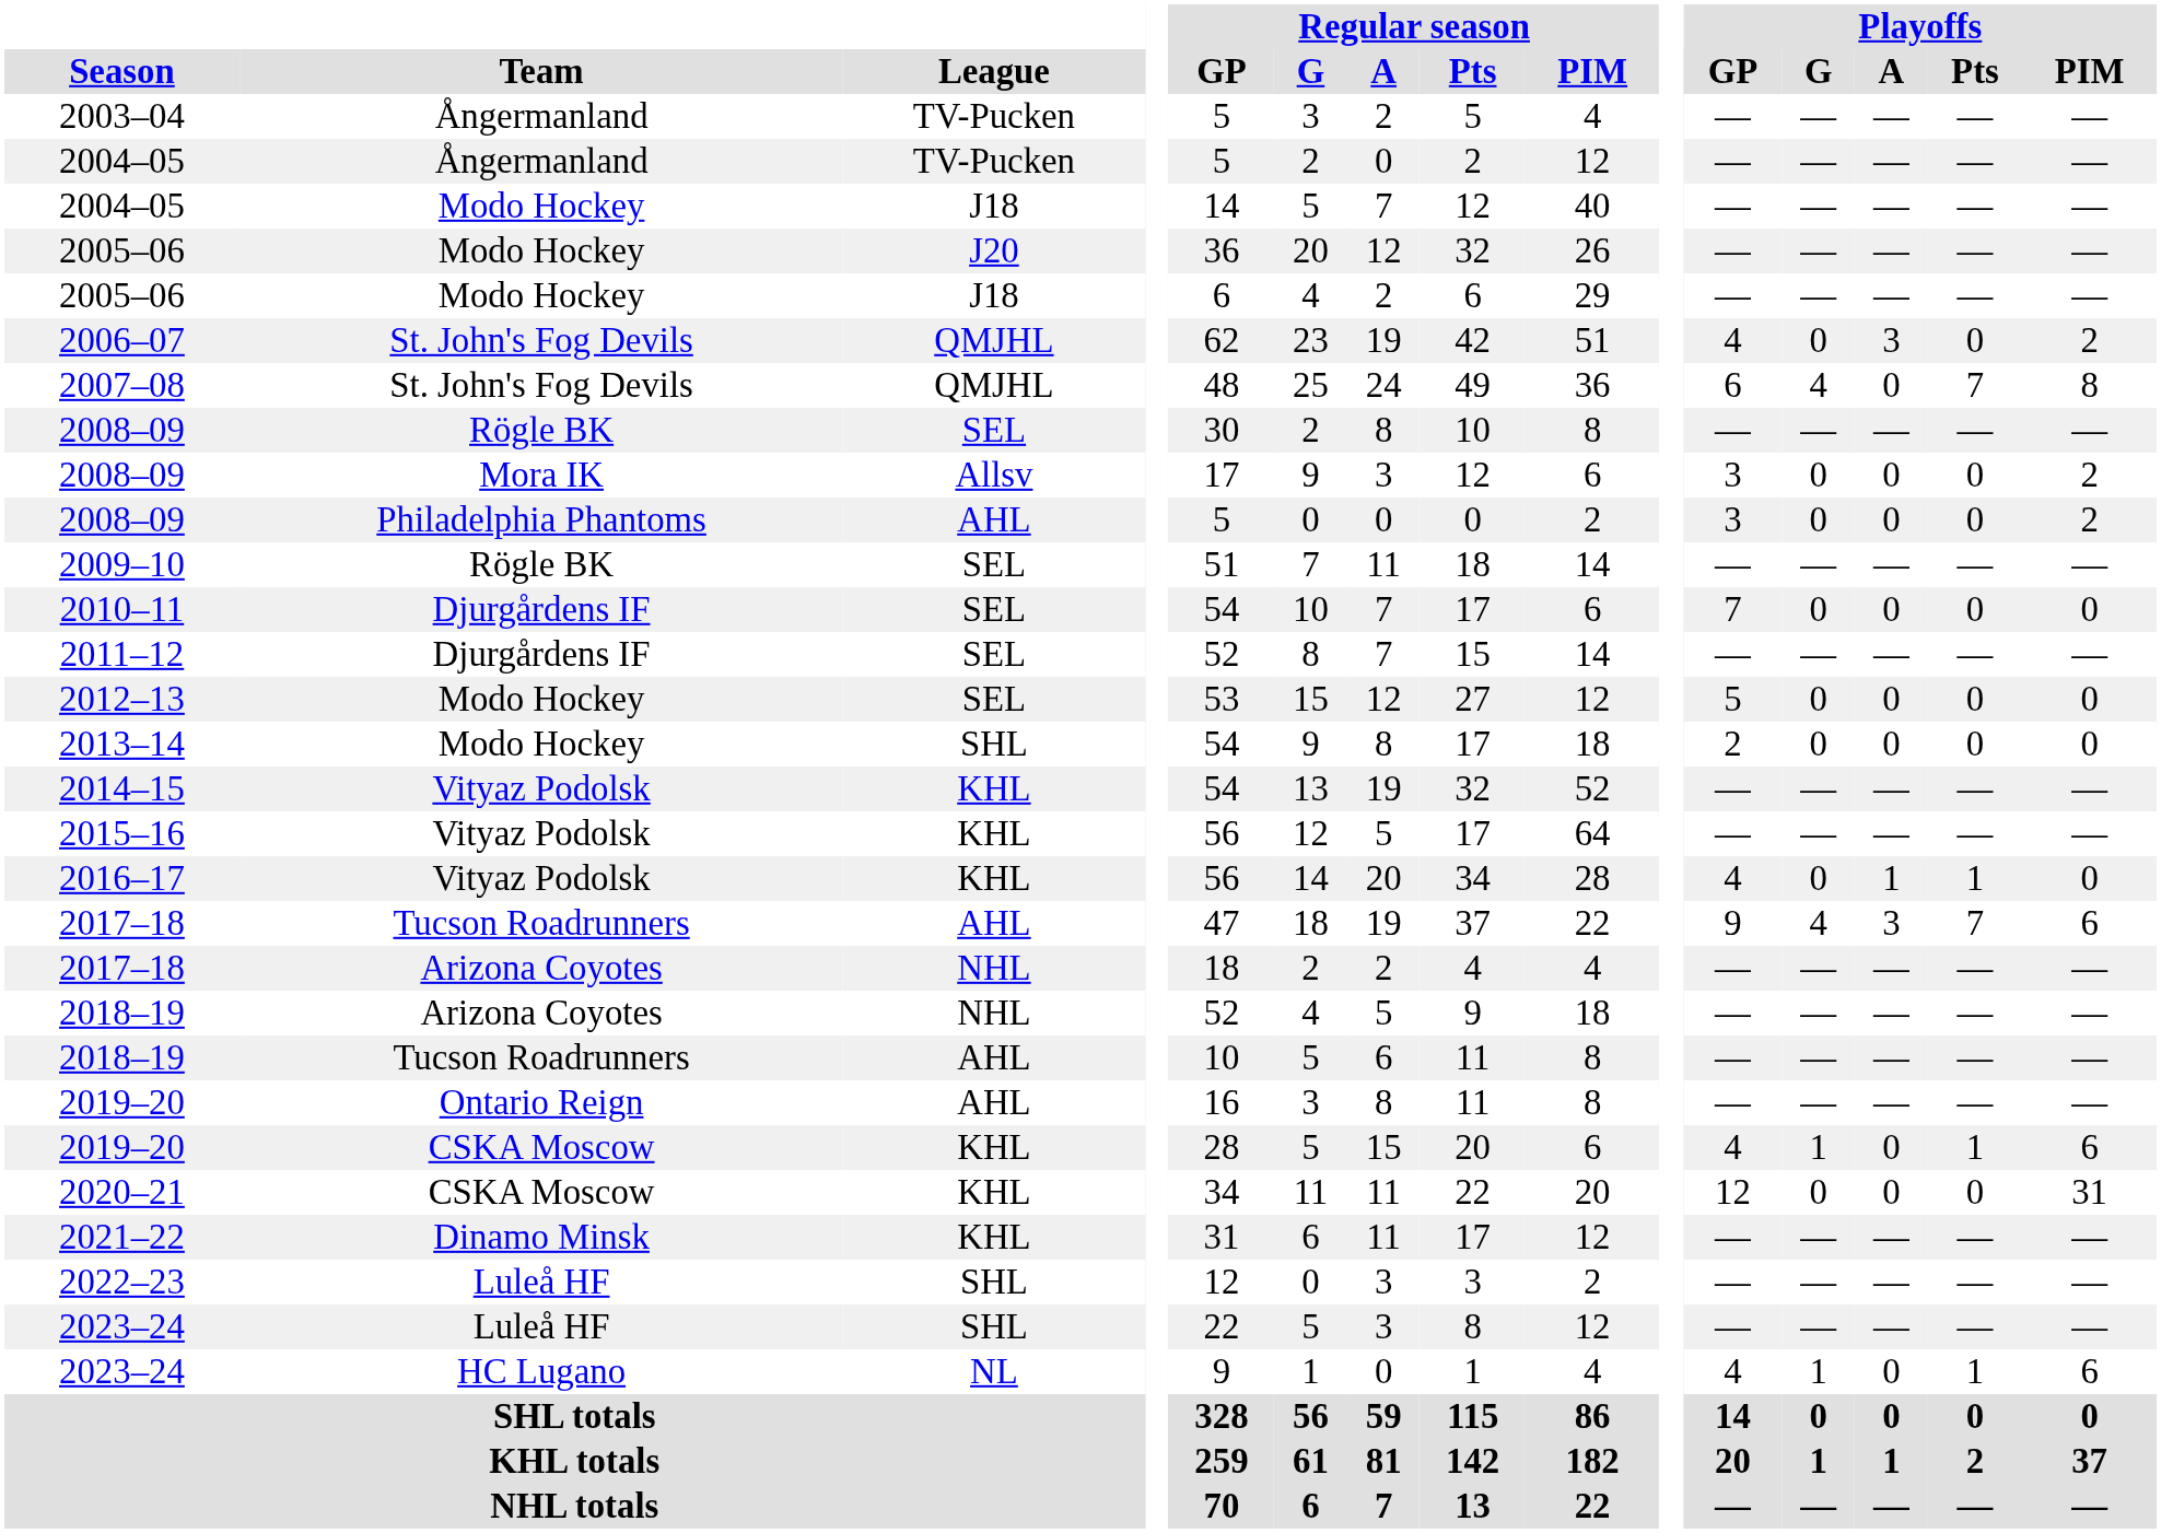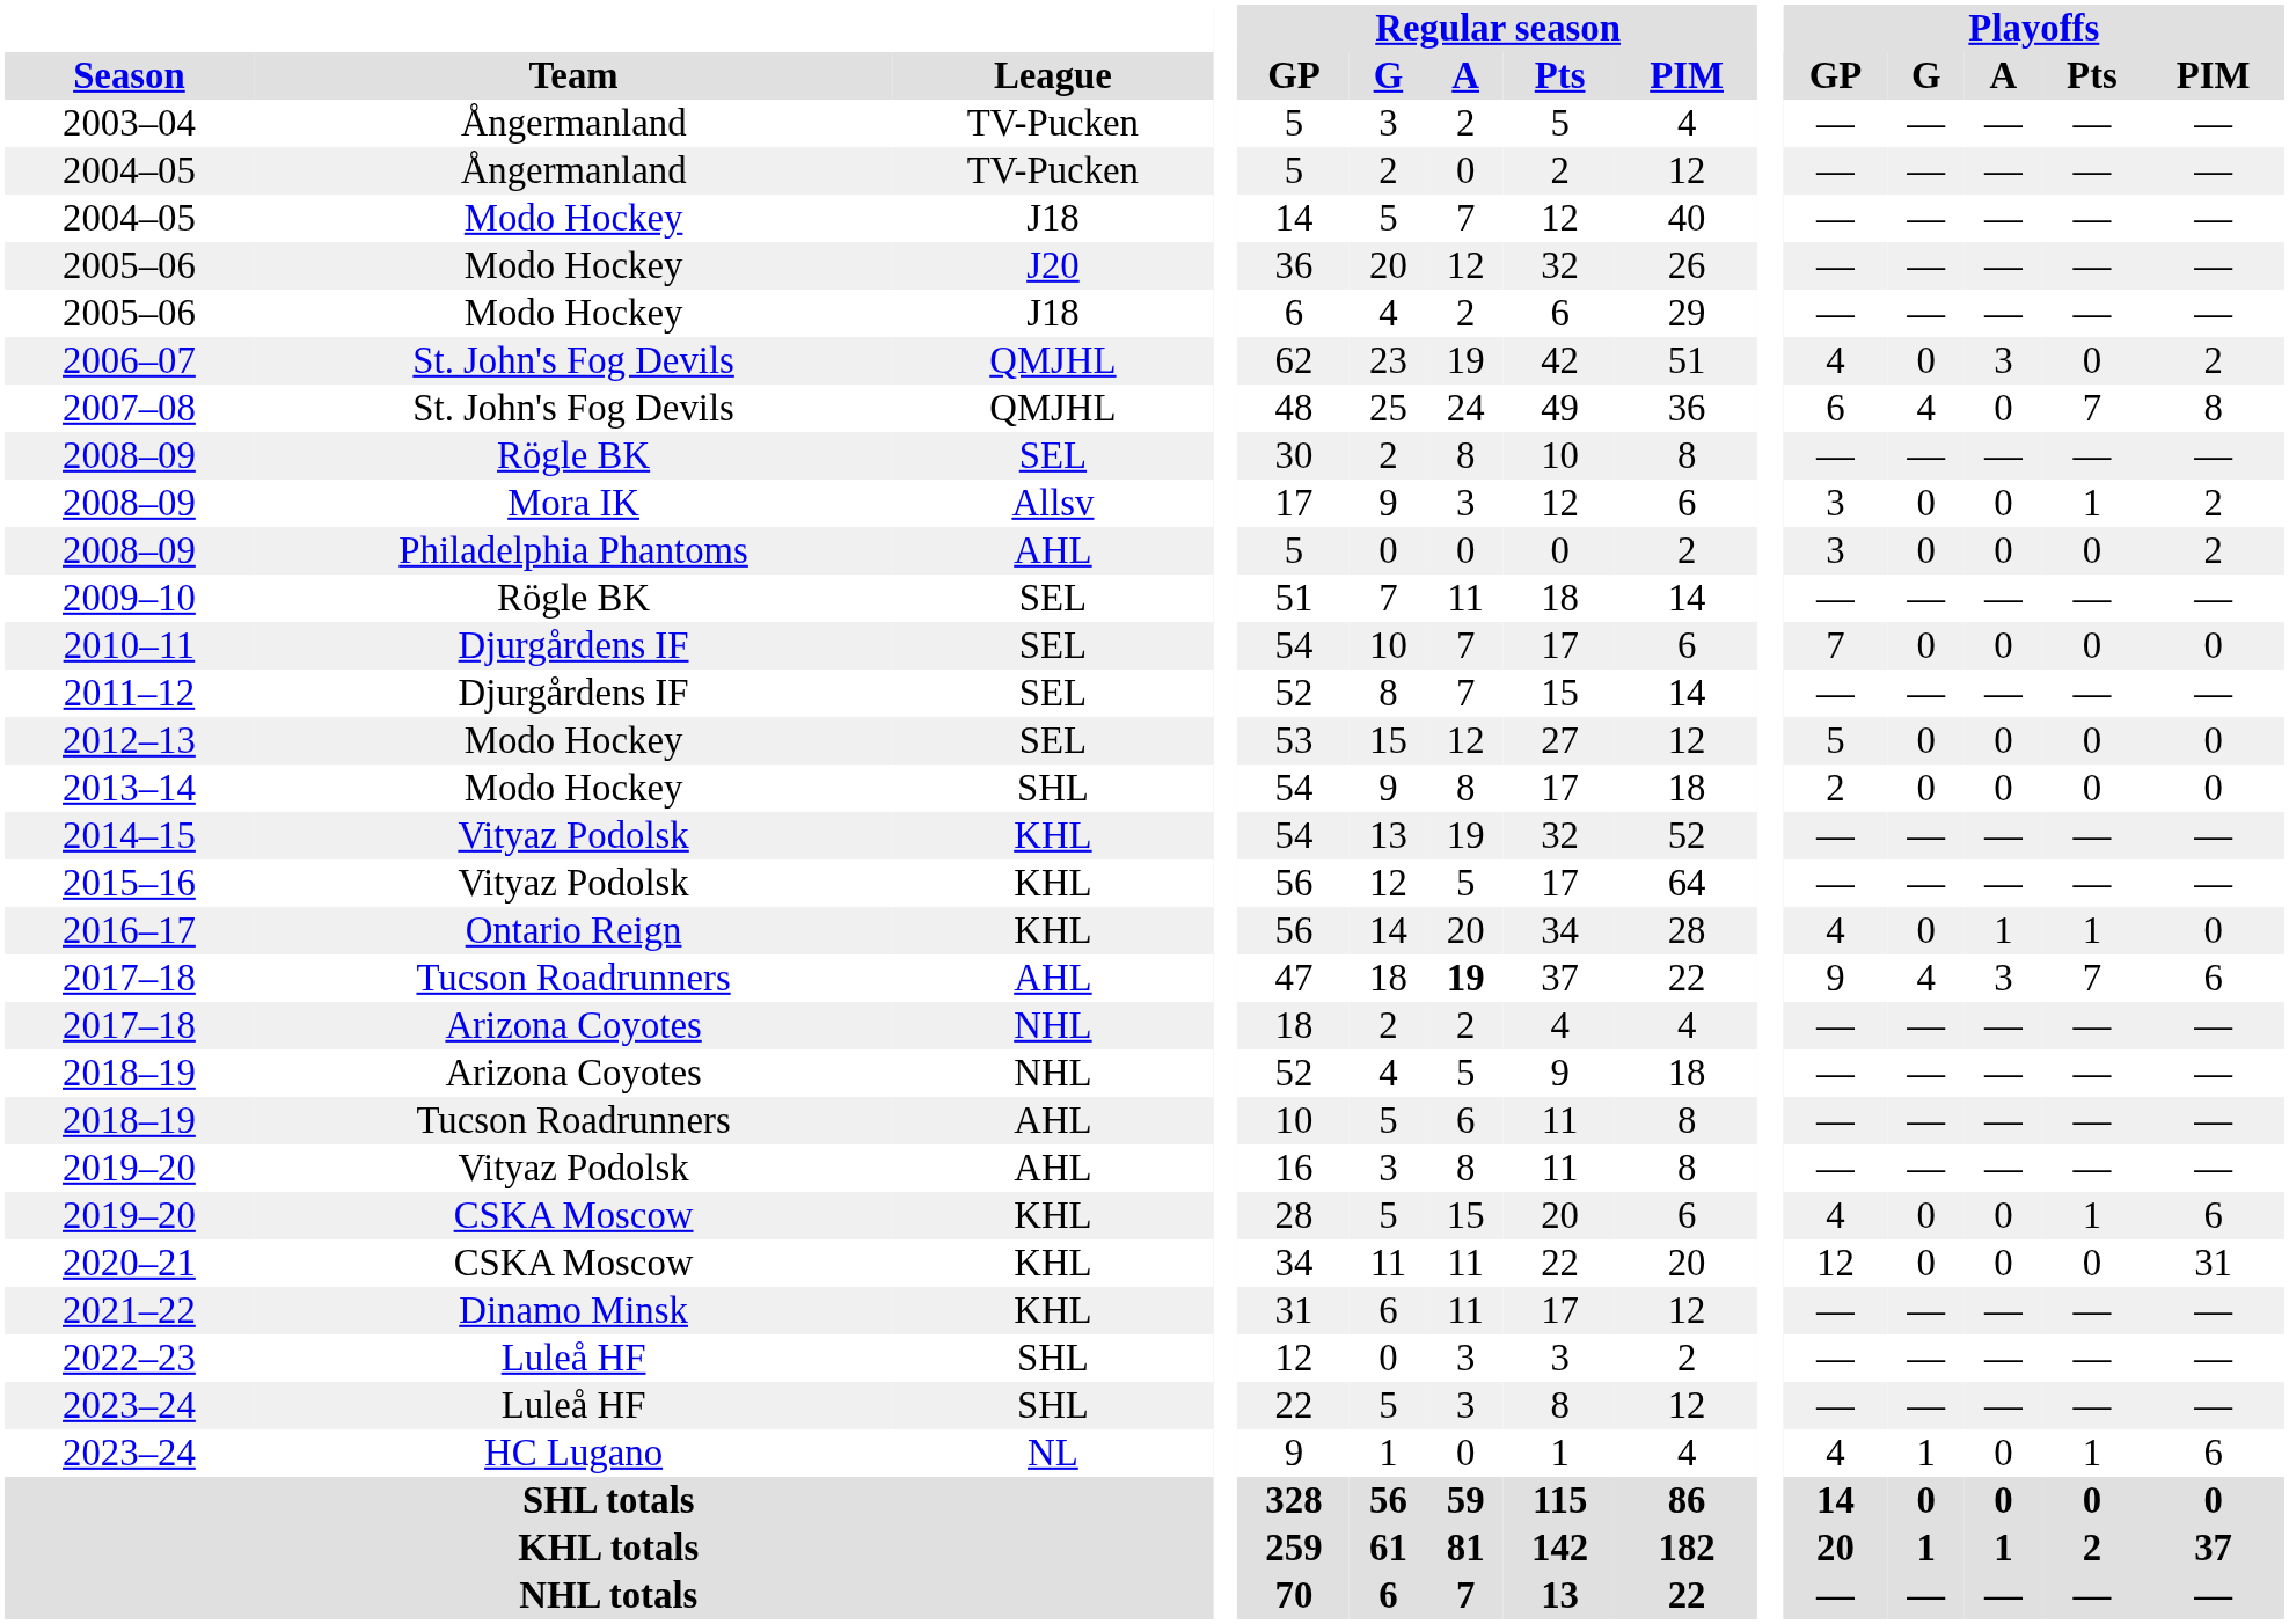2008–09 / Allsv | Playoffs / Pts: 0 -> 1
2016–17 | Team: Vityaz Podolsk -> Ontario Reign
2017–18 / AHL | Regular season / A: normal -> bold
2019–20 / AHL | Team: Ontario Reign -> Vityaz Podolsk
2019–20 / KHL | Playoffs / G: 1 -> 0
